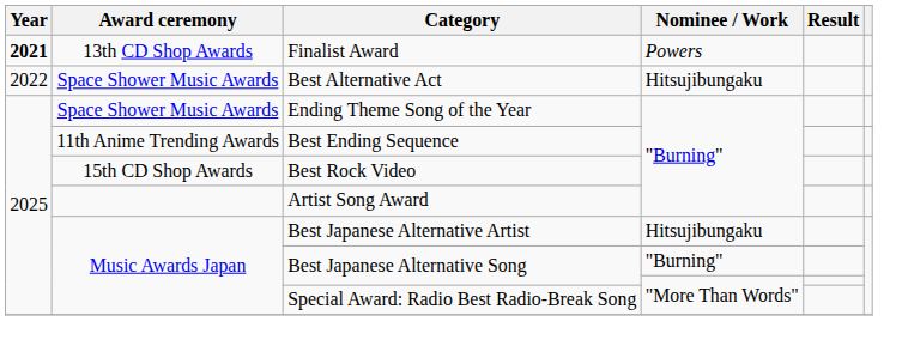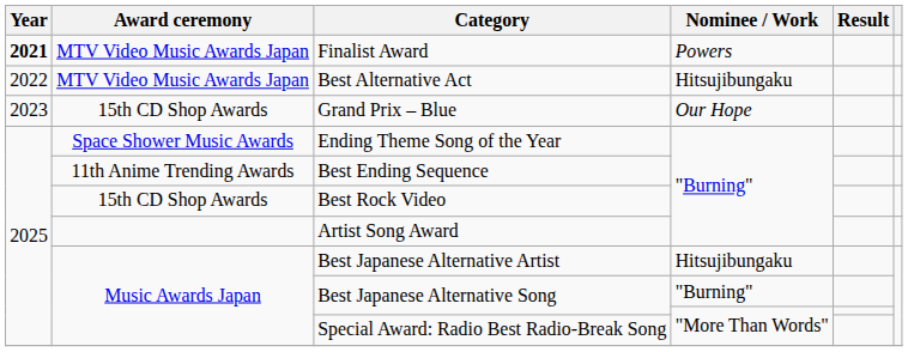Finalist Award | Award ceremony: 13th CD Shop Awards -> MTV Video Music Awards Japan
Best Alternative Act | Award ceremony: Space Shower Music Awards -> MTV Video Music Awards Japan
+ row: 2023 | 15th CD Shop Awards | Grand Prix – Blue | Our Hope
